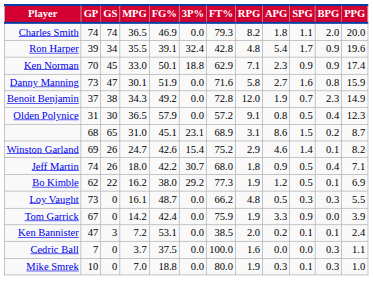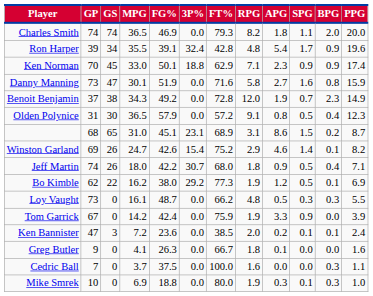Ken Bannister | FG%: 53.1 -> 23.6
+ row: Greg Butler | 9 | 0 | 4.1 | 26.3 | 0.0 | 66.7 | 1.8 | 0.1 | 0.0 | 0.0 | 1.6
Mike Smrek | MPG: 7.0 -> 6.9
